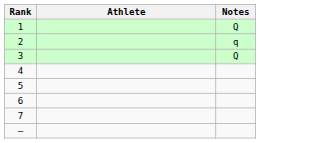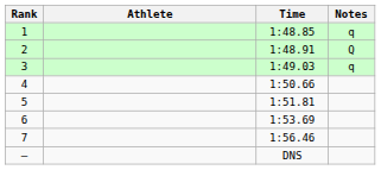+ column: Time | 1:48.85 | 1:48.91 | 1:49.03 | 1:50.66 | 1:51.81 | 1:53.69 | 1:56.46 | DNS
1 | Notes: Q -> q
2 | Notes: q -> Q
3 | Notes: Q -> q
